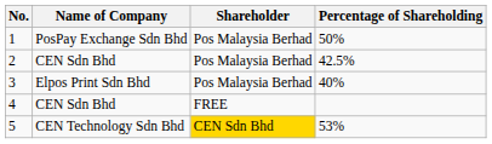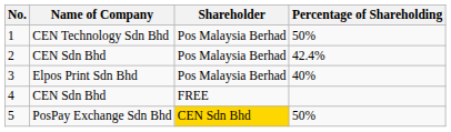1 | Name of Company: PosPay Exchange Sdn Bhd -> CEN Technology Sdn Bhd
2 | Percentage of Shareholding: 42.5% -> 42.4%
5 | Name of Company: CEN Technology Sdn Bhd -> PosPay Exchange Sdn Bhd
5 | Percentage of Shareholding: 53% -> 50%
